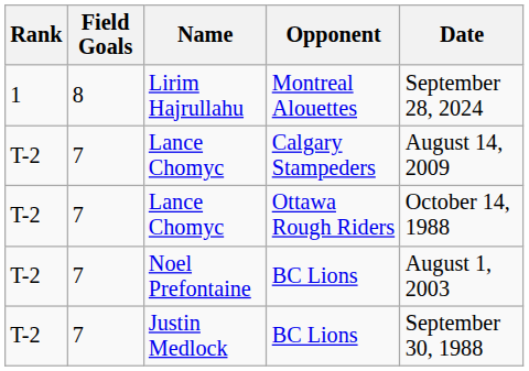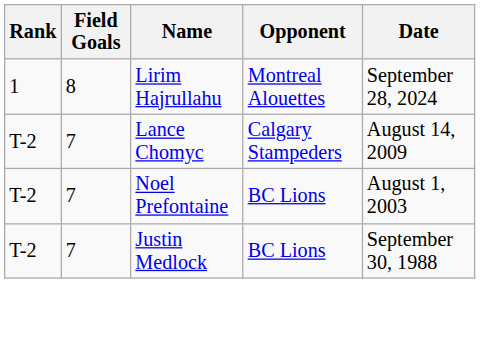- row: T-2 | 7 | Lance Chomyc | Ottawa Rough Riders | October 14, 1988
